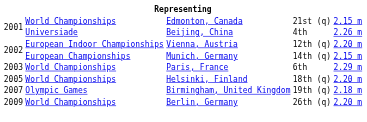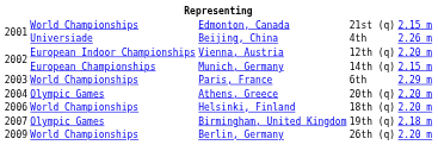+ row: 2004 | Olympic Games | Athens, Greece | 20th (q) | 2.20 m
Helsinki, Finland | column 1: 2005 -> 2006
